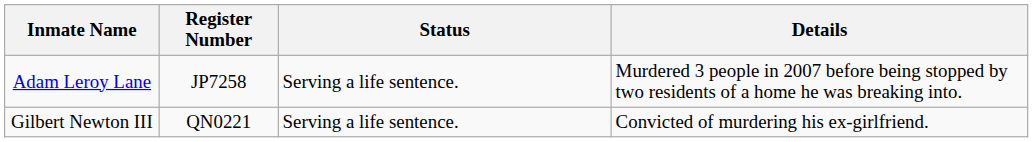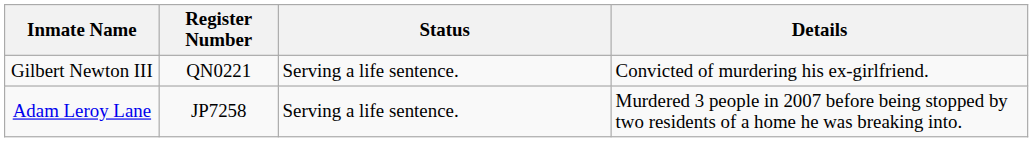rows swapped: Gilbert Newton III <-> Adam Leroy Lane
